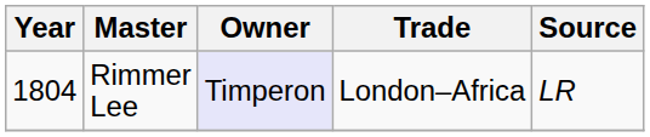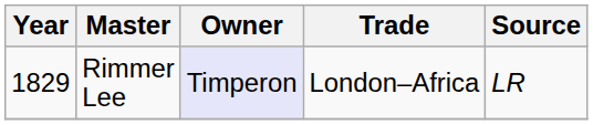Rimmer Lee | Year: 1804 -> 1829
